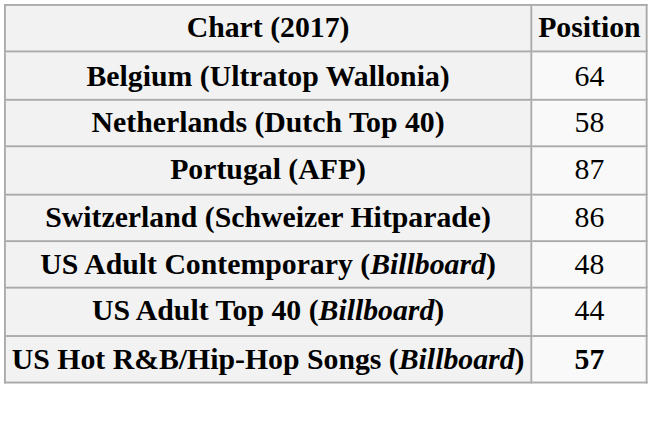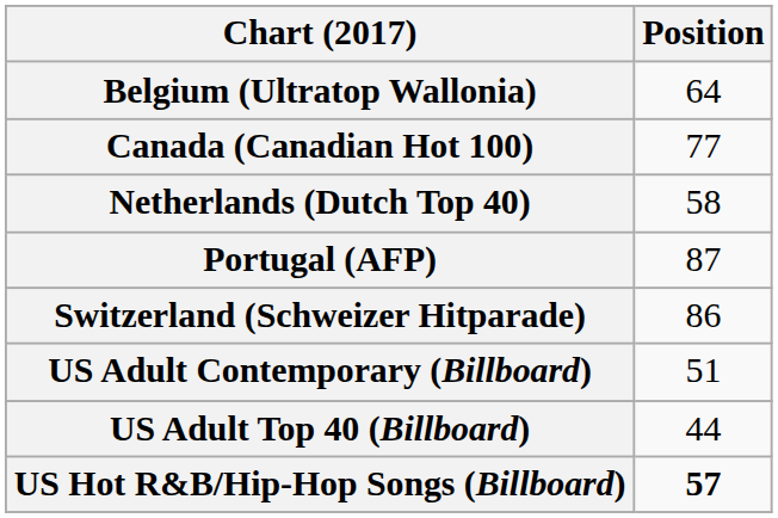+ row: Canada (Canadian Hot 100) | 77
US Adult Contemporary (Billboard) | Position: 48 -> 51
